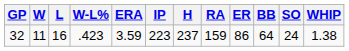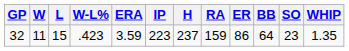32 | L: 16 -> 15
32 | SO: 24 -> 23
32 | WHIP: 1.38 -> 1.35
